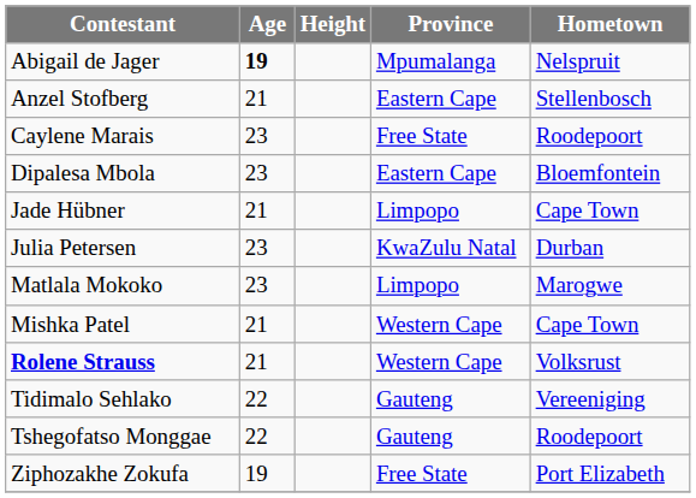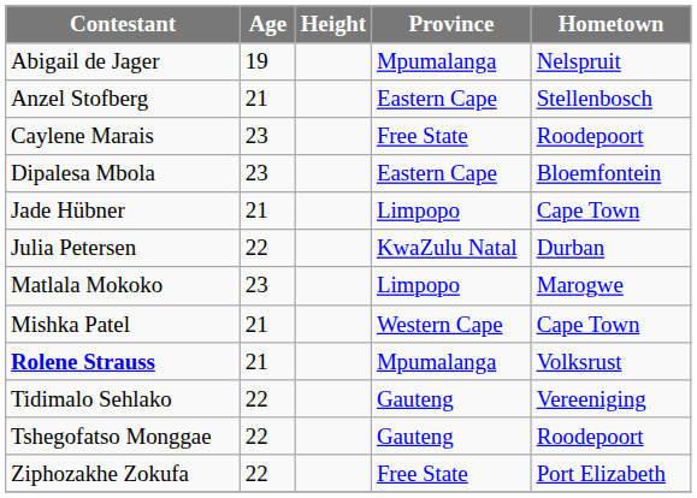Abigail de Jager | Age: bold -> normal
Julia Petersen | Age: 23 -> 22
Rolene Strauss | Province: Western Cape -> Mpumalanga
Ziphozakhe Zokufa | Age: 19 -> 22
